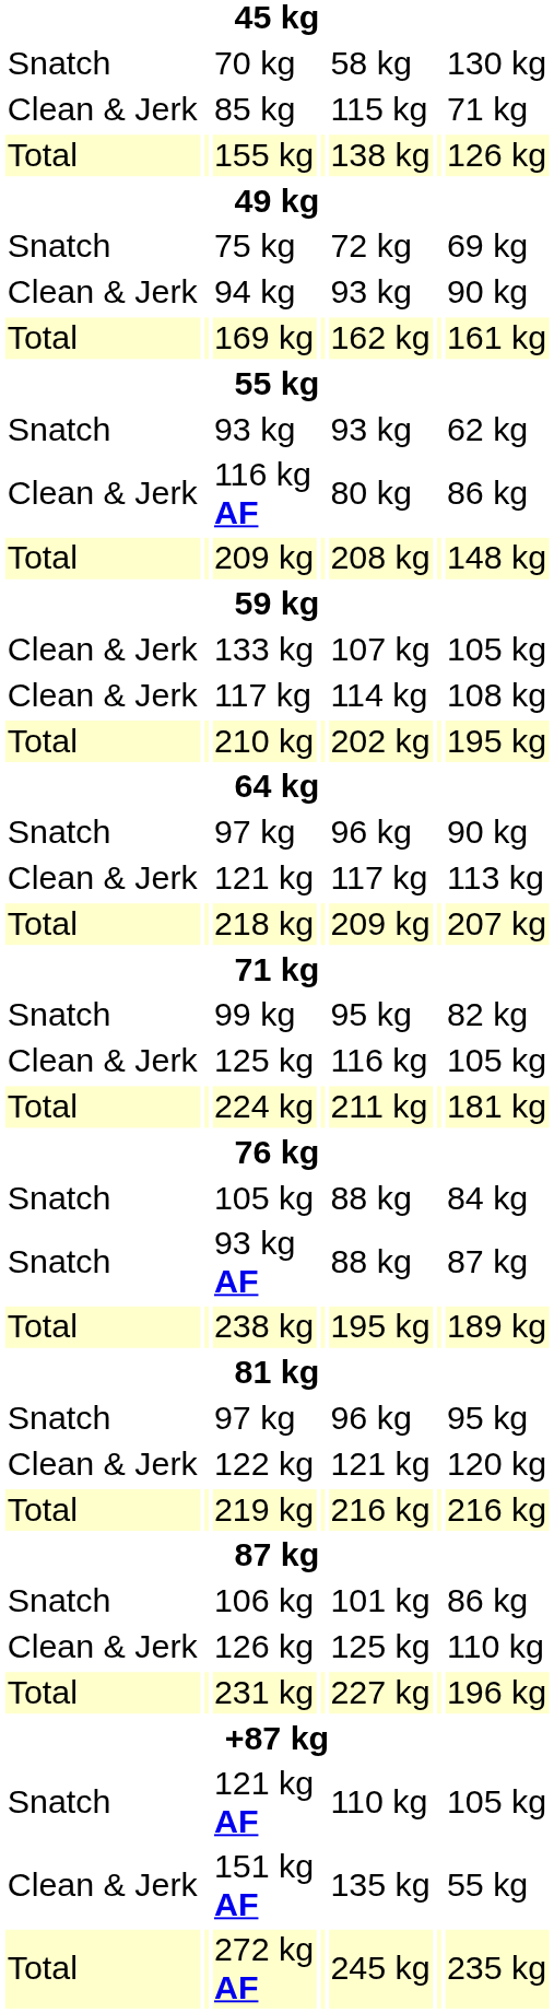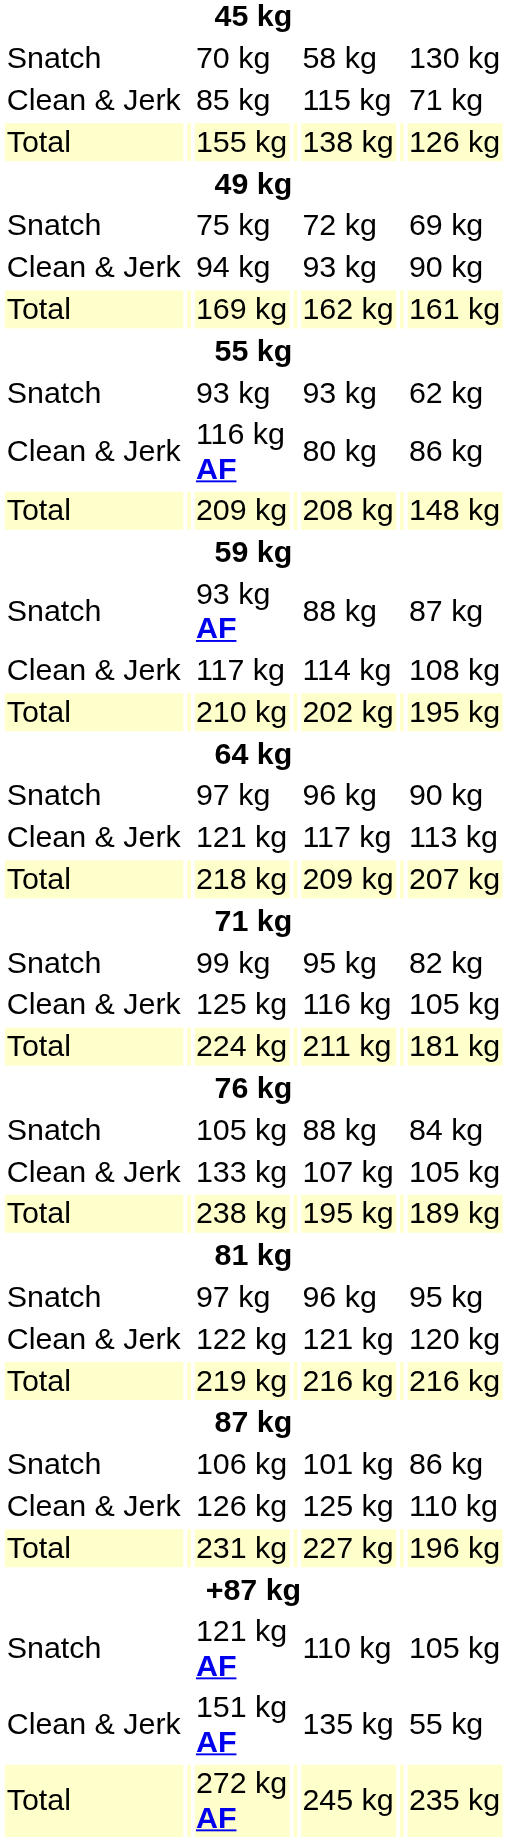rows swapped: 93 kg AF <-> 133 kg
